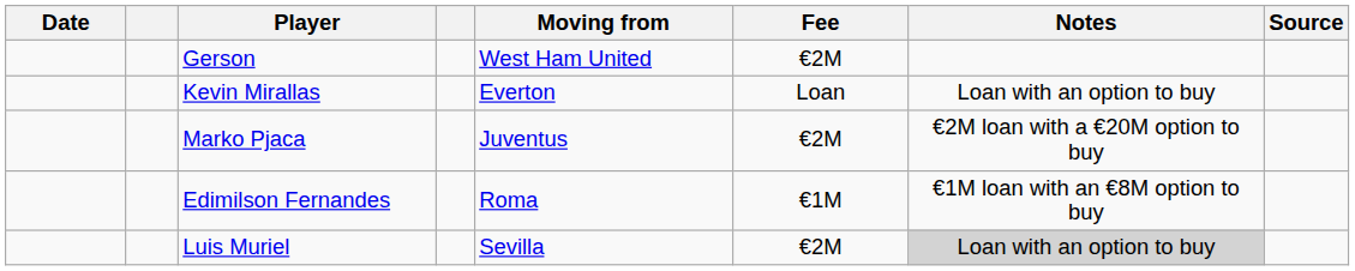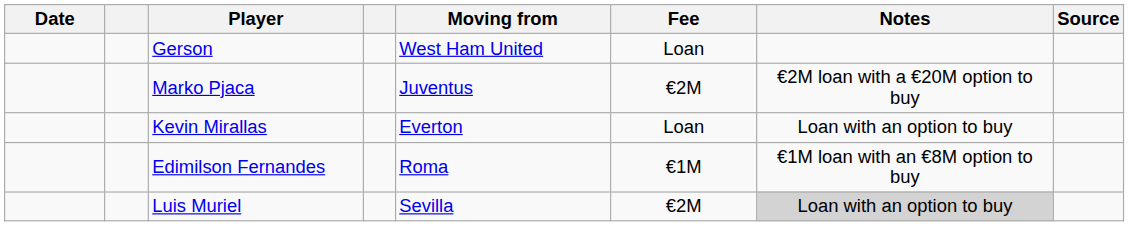Gerson | Fee: €2M -> Loan
rows swapped: Kevin Mirallas <-> Marko Pjaca
